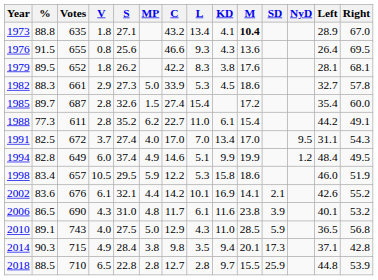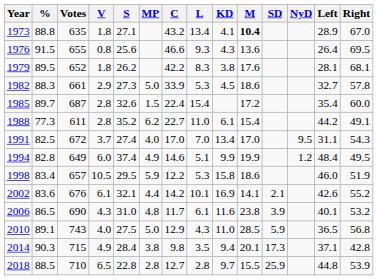1985 | C: 27.4 -> 22.4
